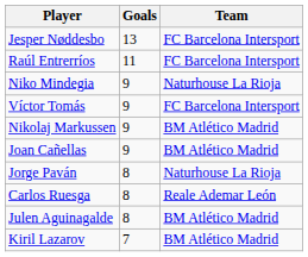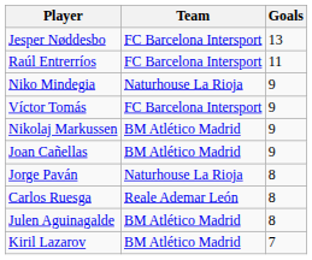columns swapped: Team <-> Goals
